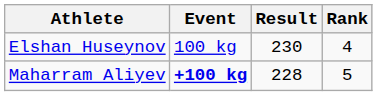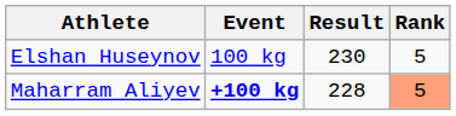Elshan Huseynov | Rank: 4 -> 5
Maharram Aliyev | Rank: no background -> lightsalmon background
